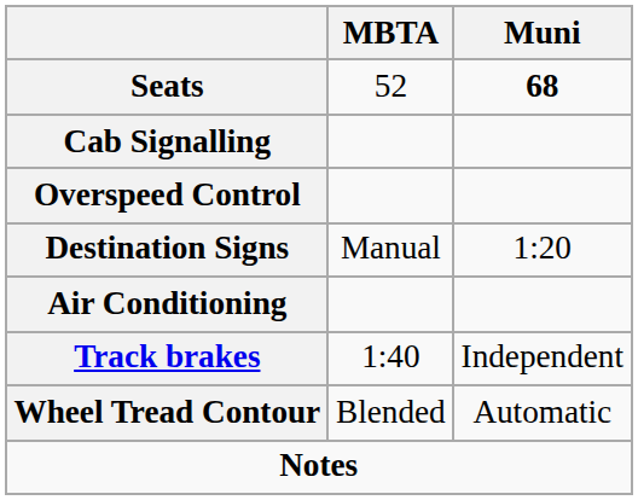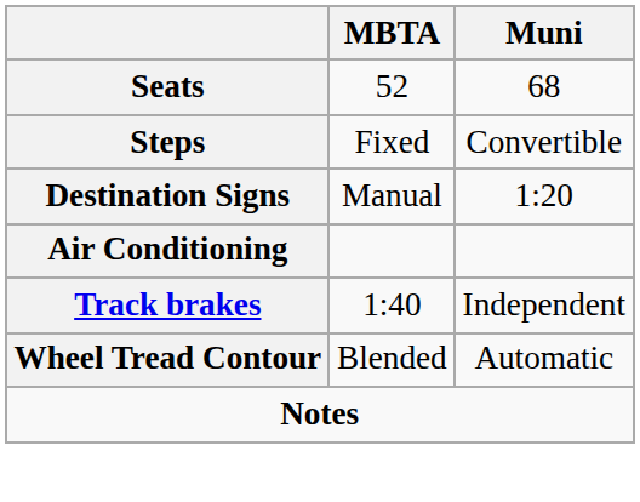Seats | Muni: bold -> normal
- row: Cab Signalling
+ row: Steps | Fixed | Convertible
- row: Overspeed Control
